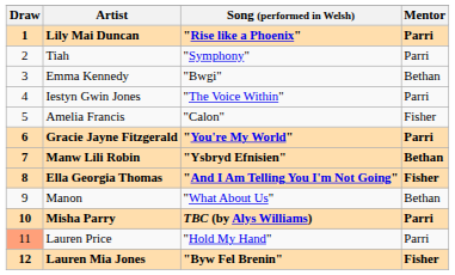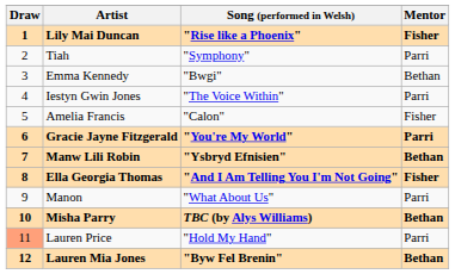Lily Mai Duncan | Mentor: Parri -> Fisher
Manon | Mentor: Bethan -> Parri
Misha Parry | Mentor: Parri -> Bethan
Lauren Mia Jones | Mentor: Fisher -> Bethan
